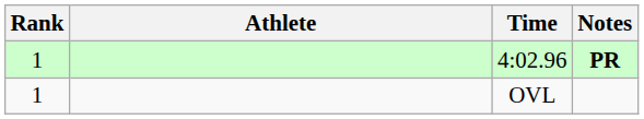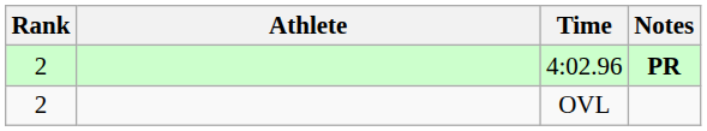4:02.96 | Rank: 1 -> 2
OVL | Rank: 1 -> 2
